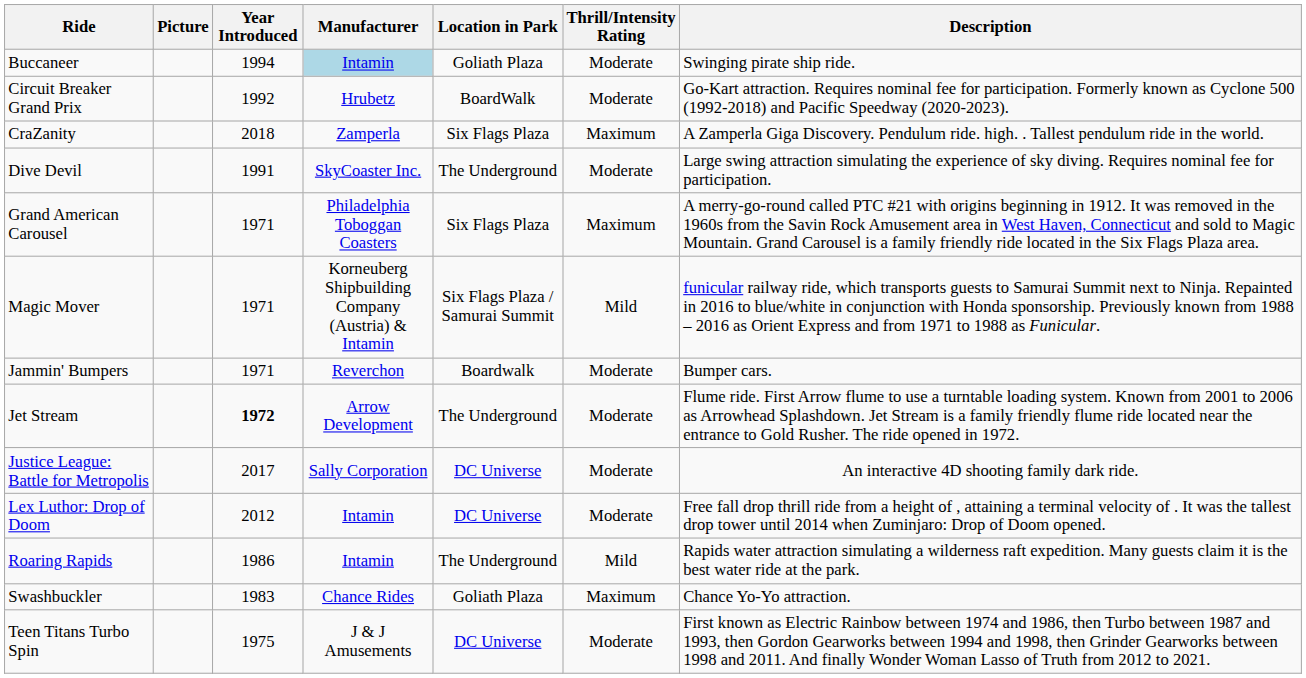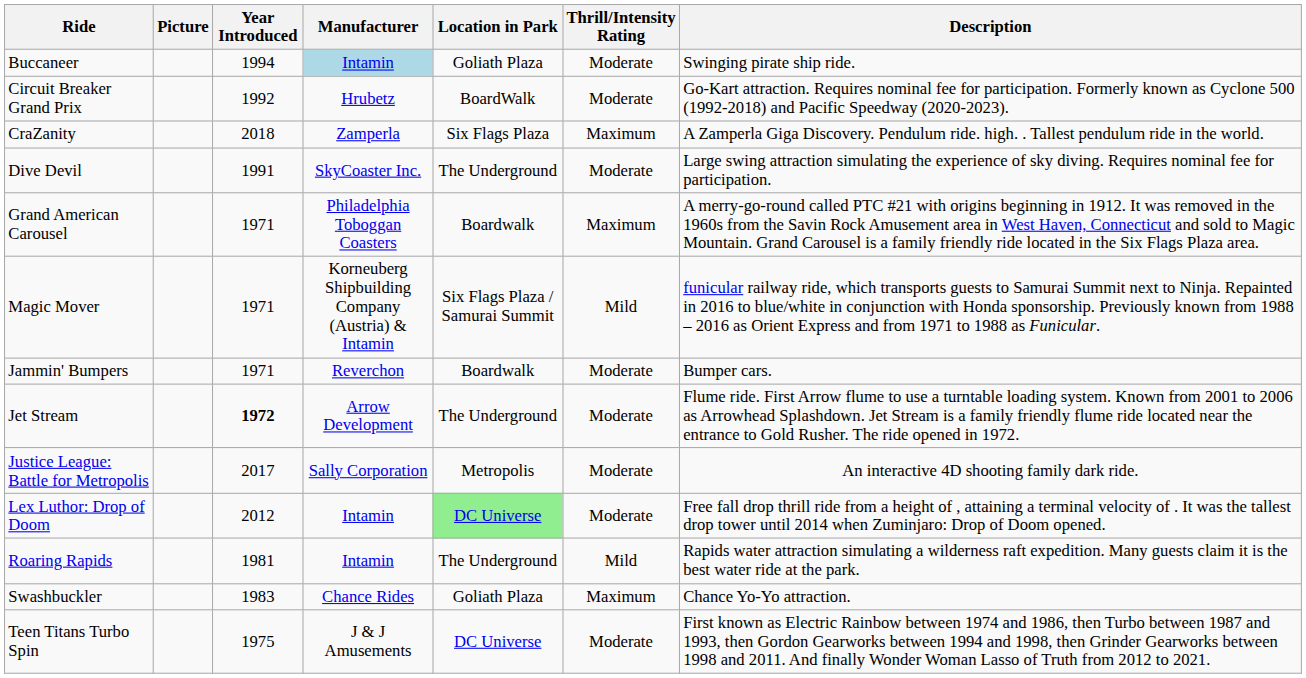Grand American Carousel | Location in Park: Six Flags Plaza -> Boardwalk
Justice League: Battle for Metropolis | Location in Park: DC Universe -> Metropolis
Lex Luthor: Drop of Doom | Location in Park: no background -> lightgreen background
Roaring Rapids | Year Introduced: 1986 -> 1981
